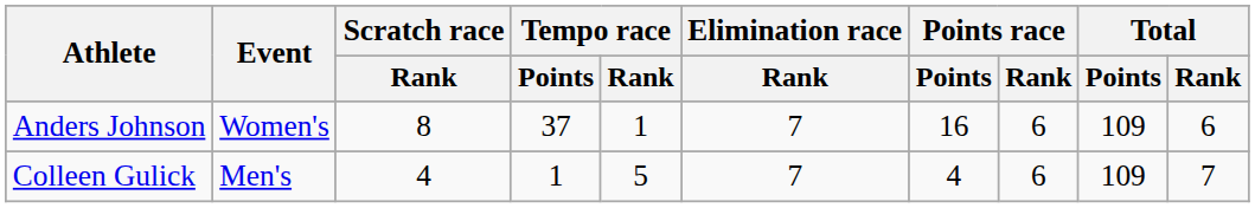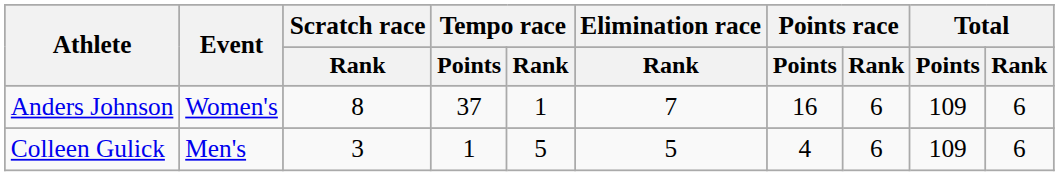Colleen Gulick | Scratch race / Rank: 4 -> 3
Colleen Gulick | Elimination race / Rank: 7 -> 5
Colleen Gulick | Total / Rank: 7 -> 6
